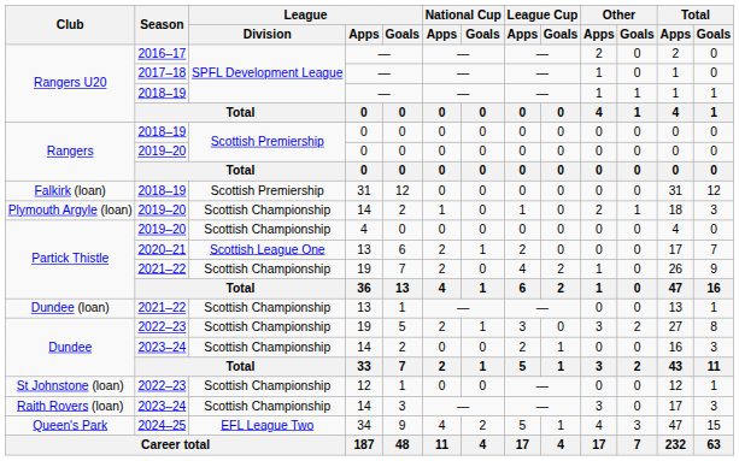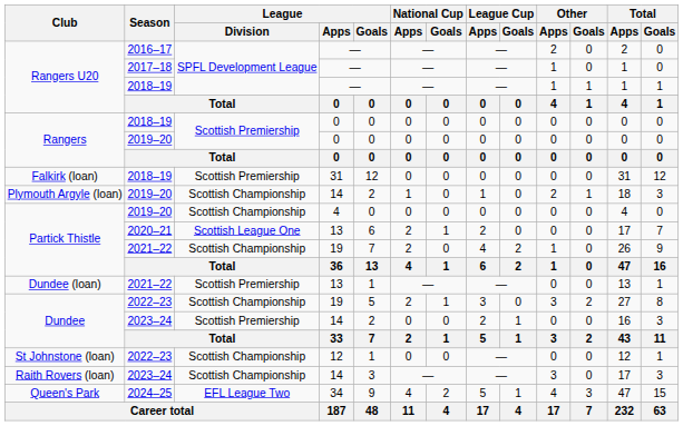Dundee (loan) | League / Division: Scottish Championship -> Scottish Premiership
Dundee / 2023–24 | League / Division: Scottish Championship -> Scottish Premiership
